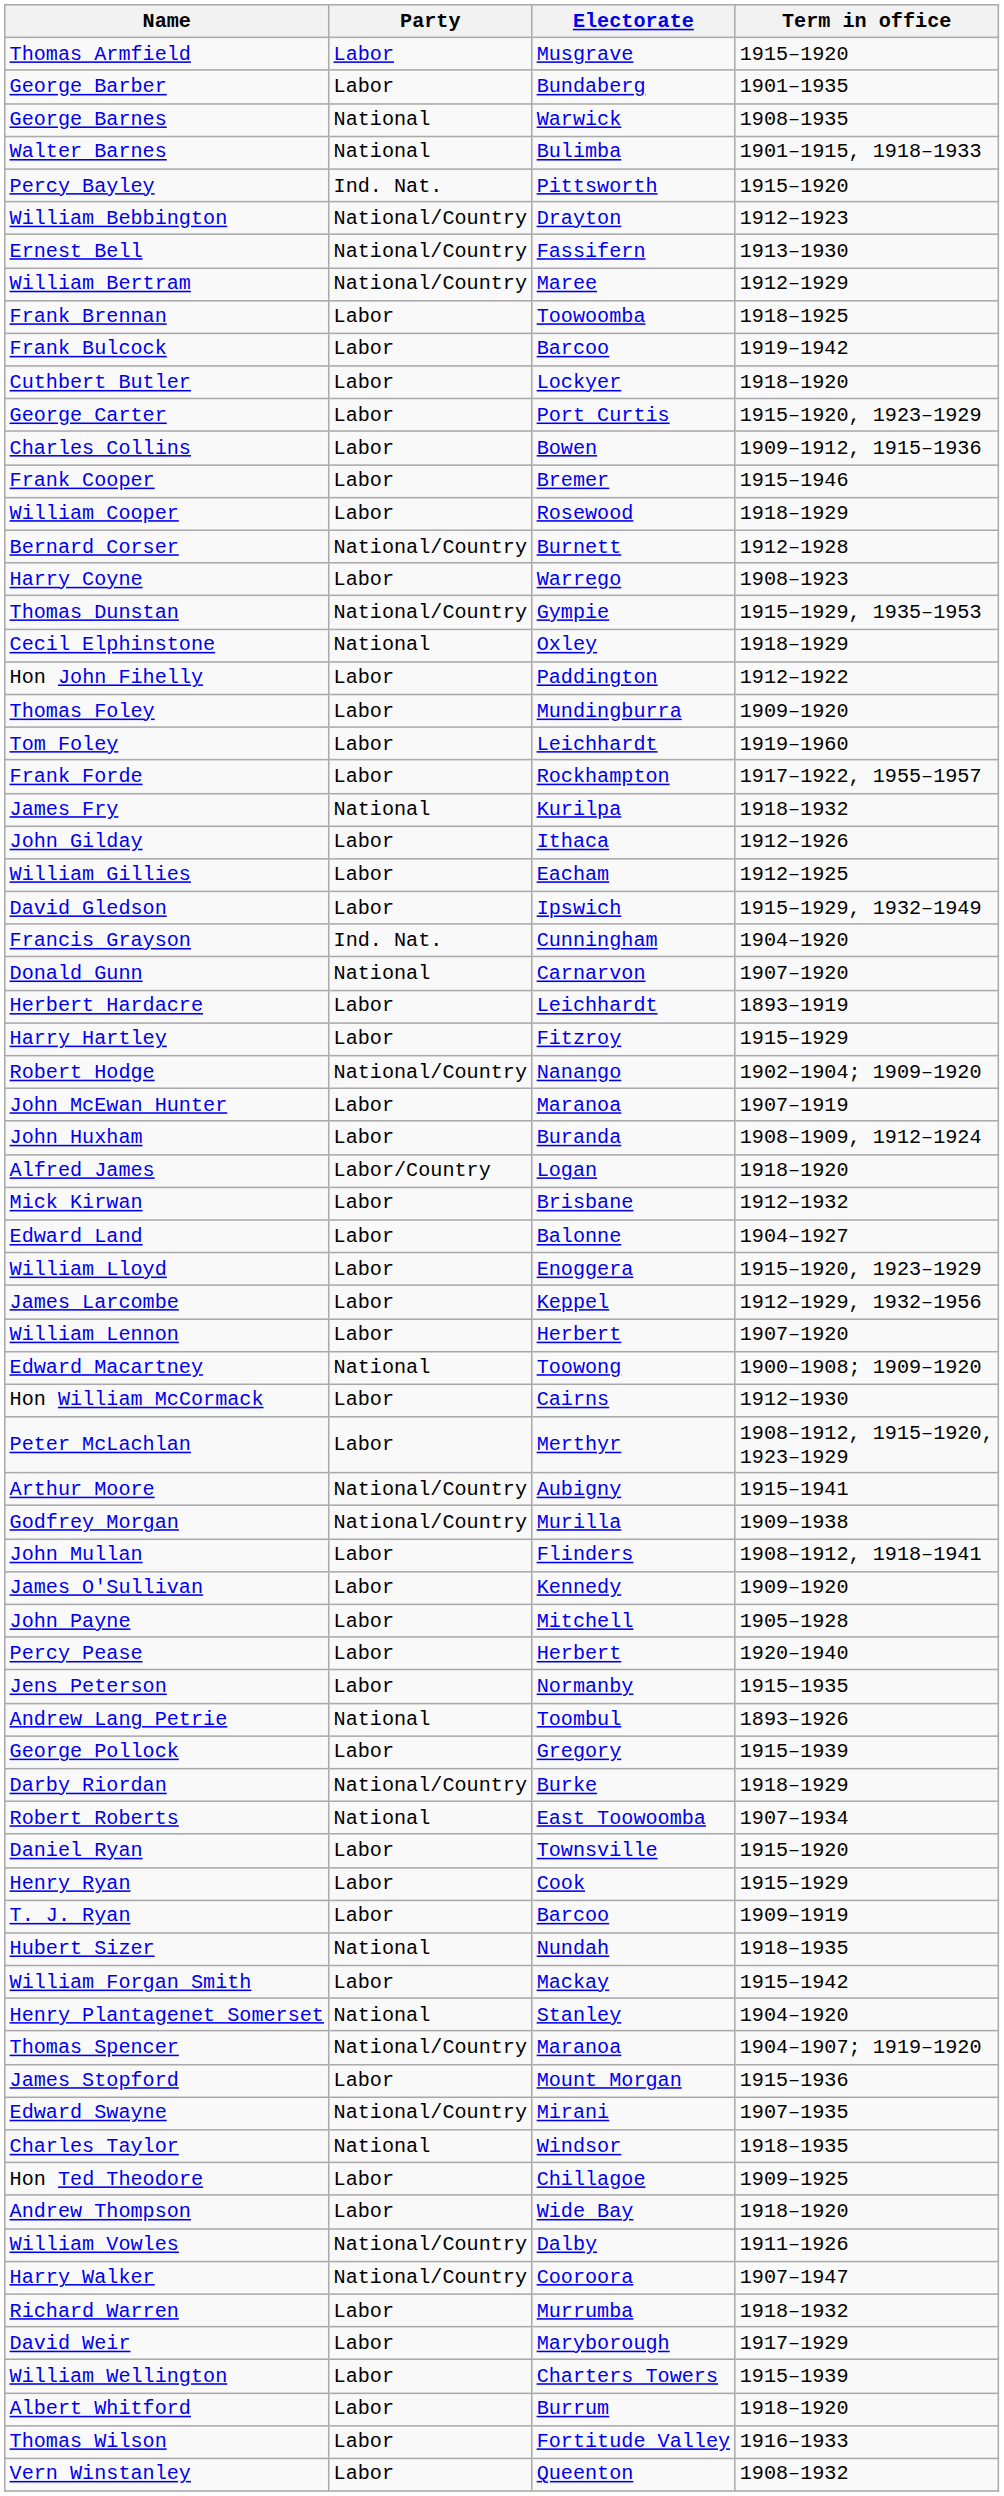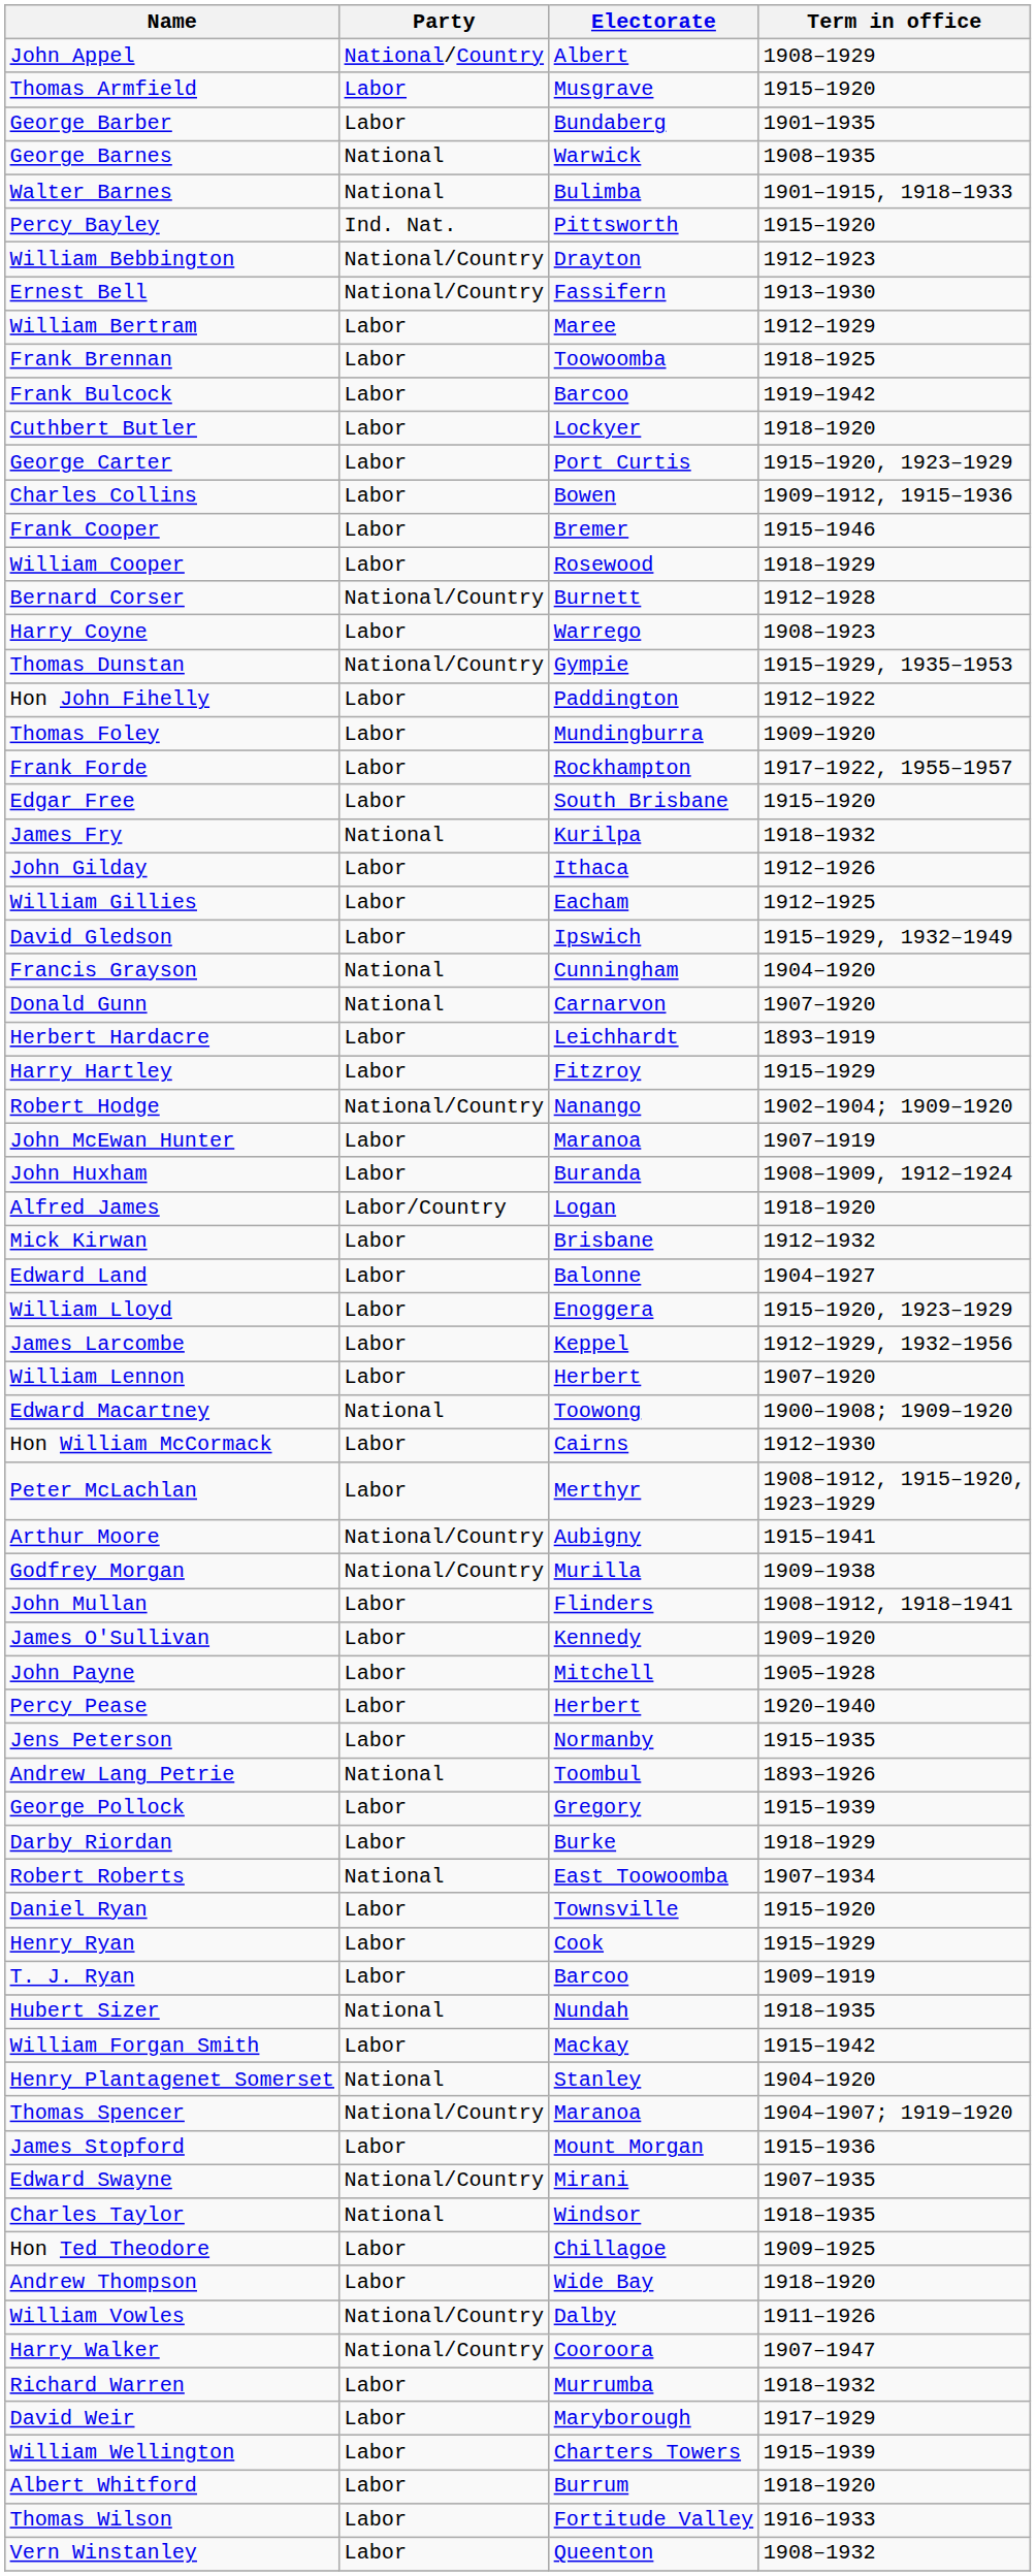+ row: John Appel | National/Country | Albert | 1908–1929
William Bertram | Party: National/Country -> Labor
- row: Cecil Elphinstone | National | Oxley | 1918–1929
- row: Tom Foley | Labor | Leichhardt | 1919–1960
+ row: Edgar Free | Labor | South Brisbane | 1915–1920
Francis Grayson | Party: Ind. Nat. -> National
Darby Riordan | Party: National/Country -> Labor
